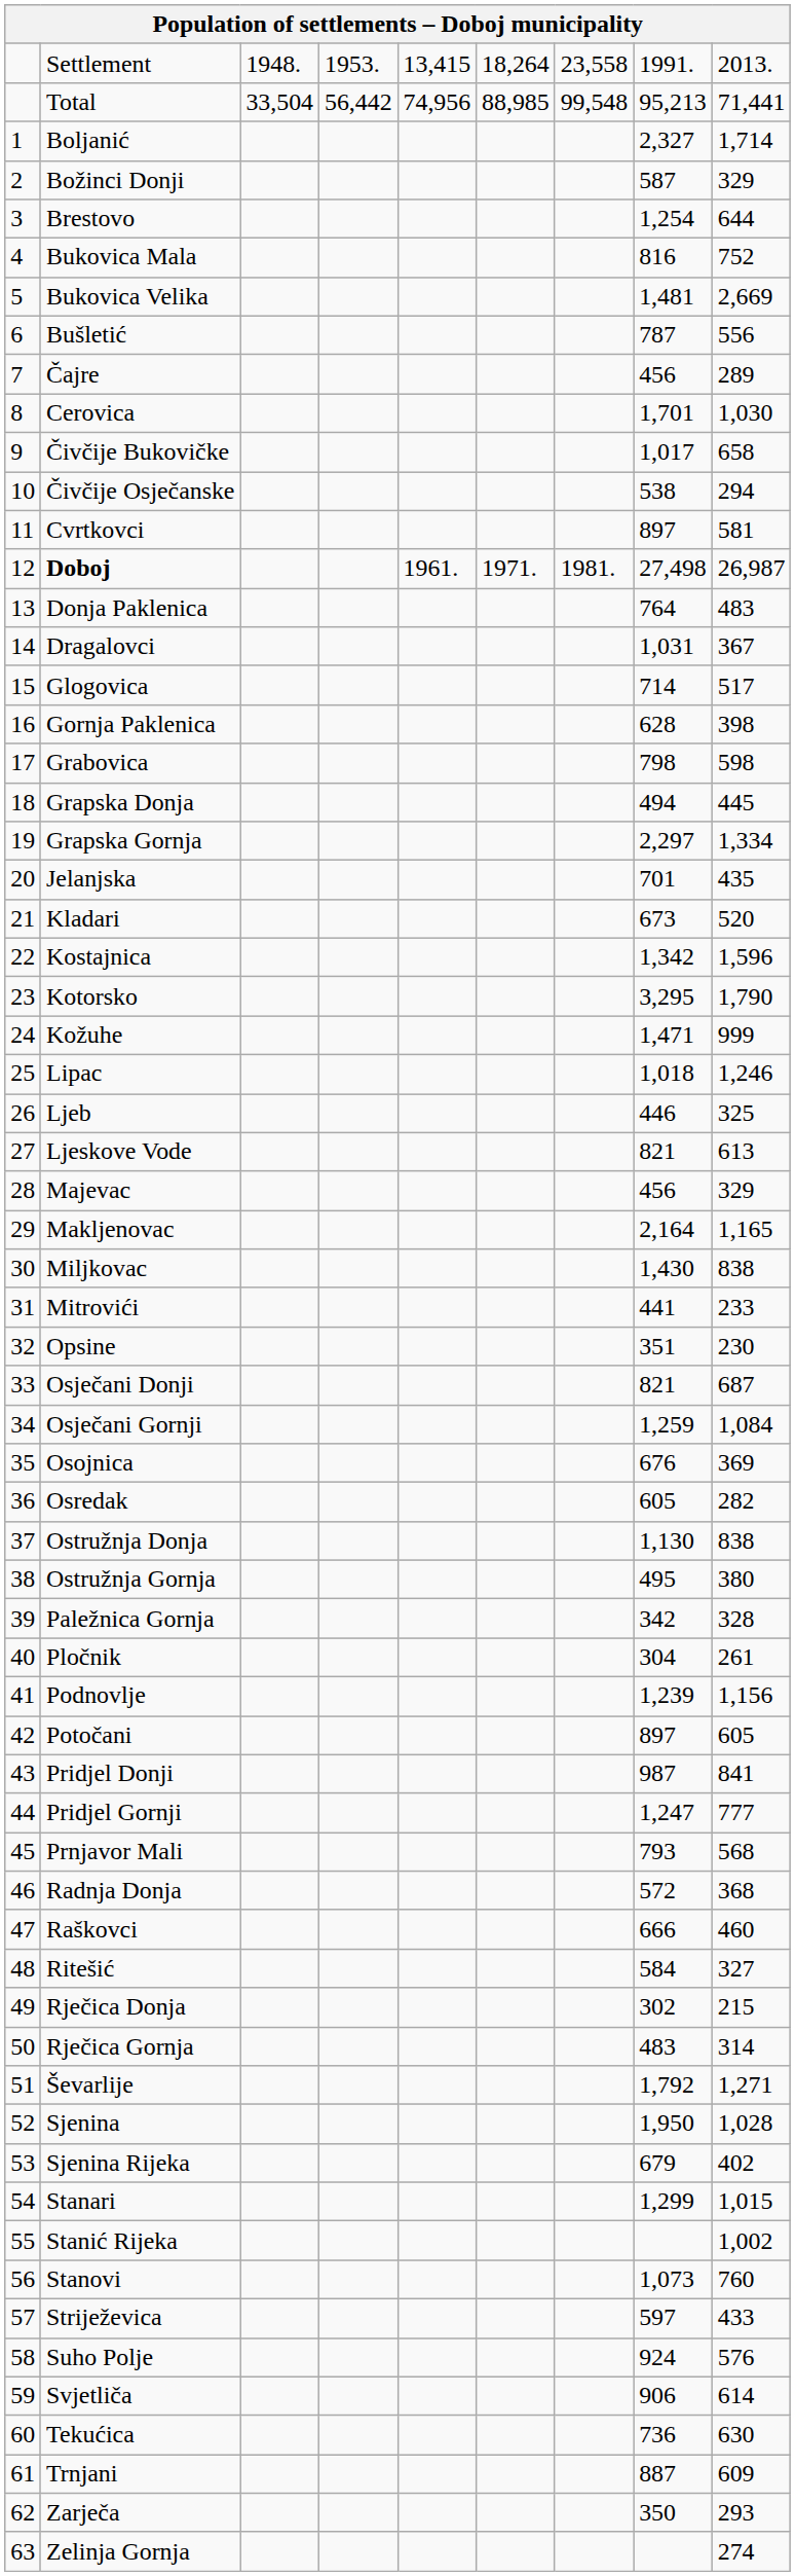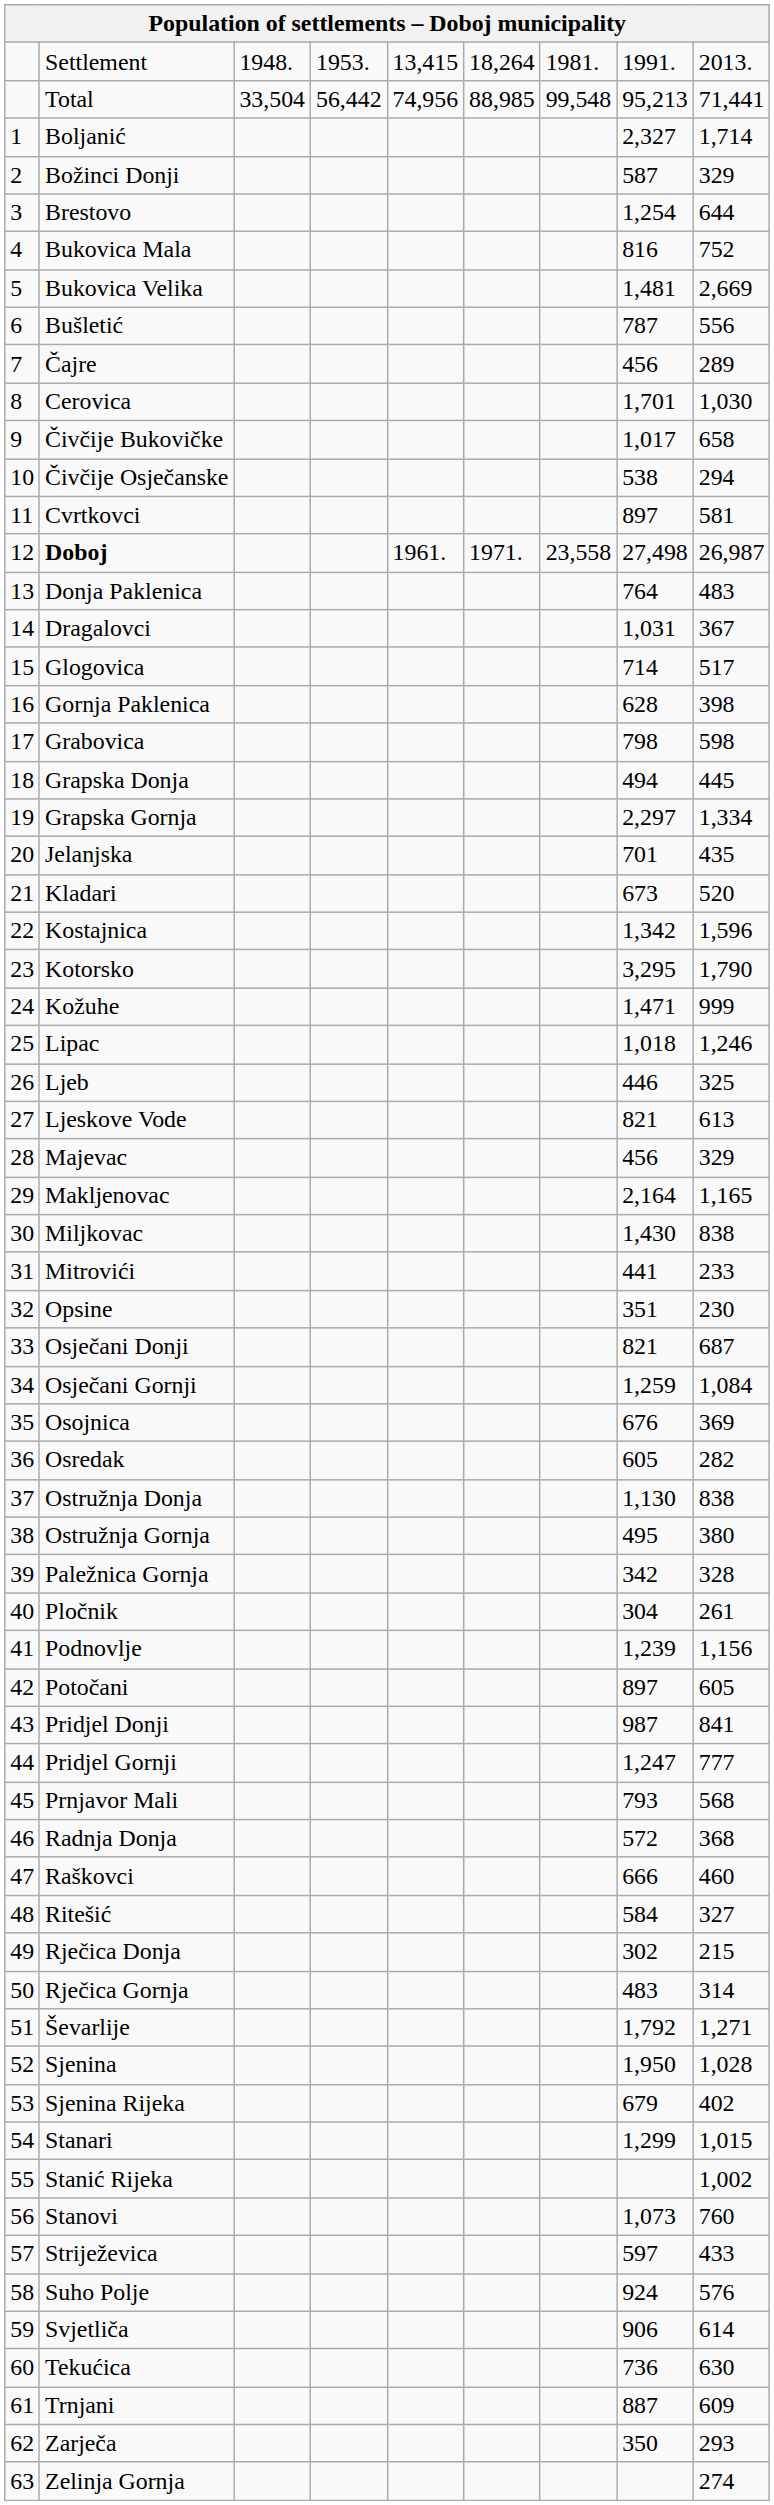Settlement | column 7: 23,558 -> 1981.
Doboj | column 7: 1981. -> 23,558
